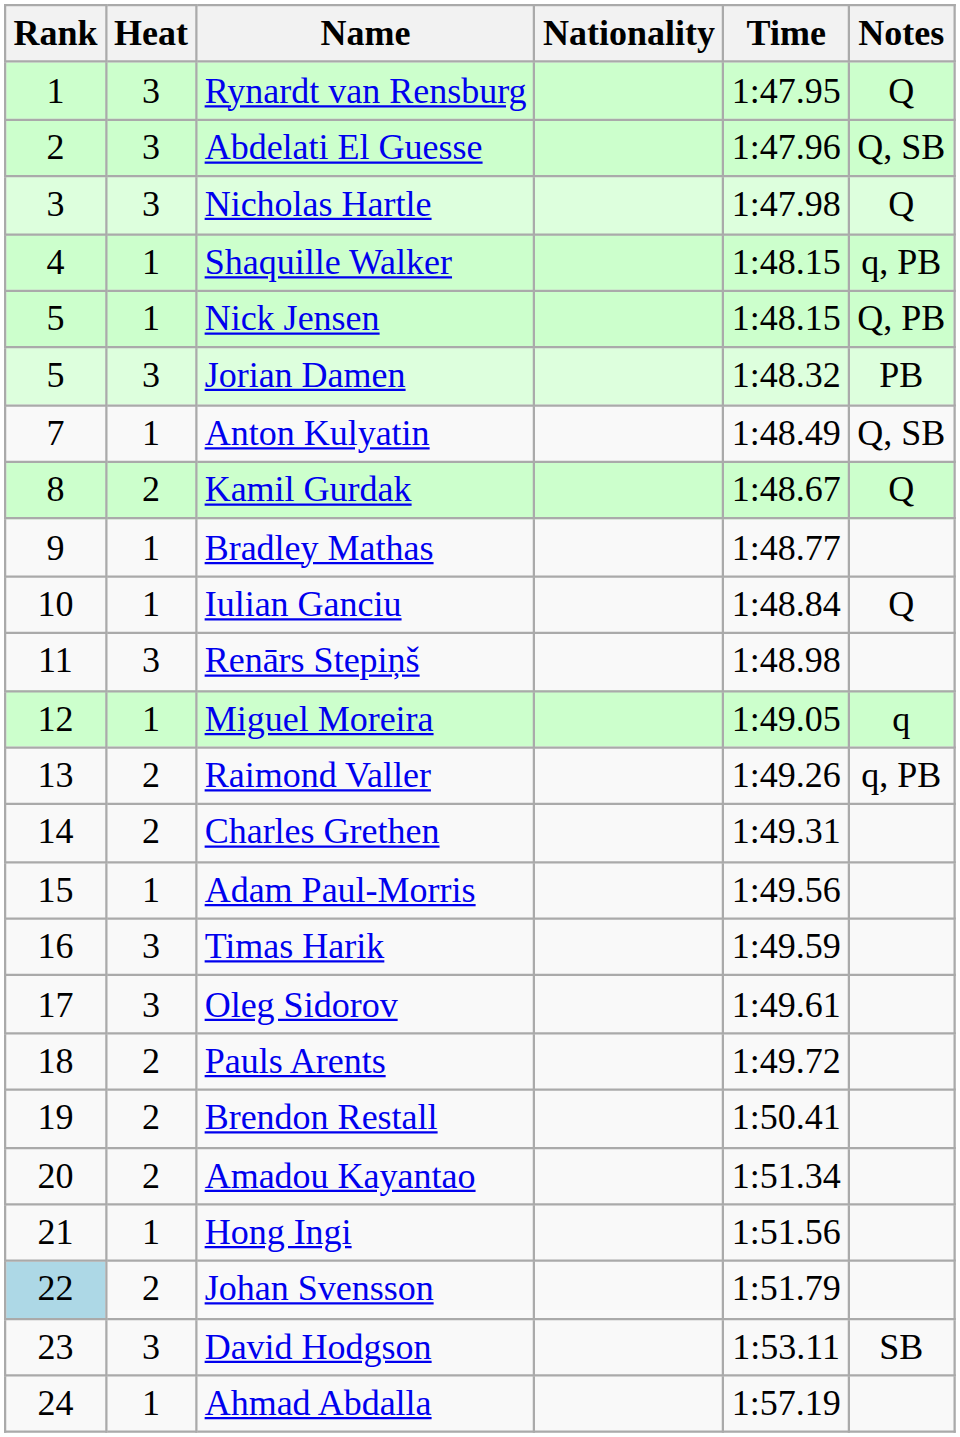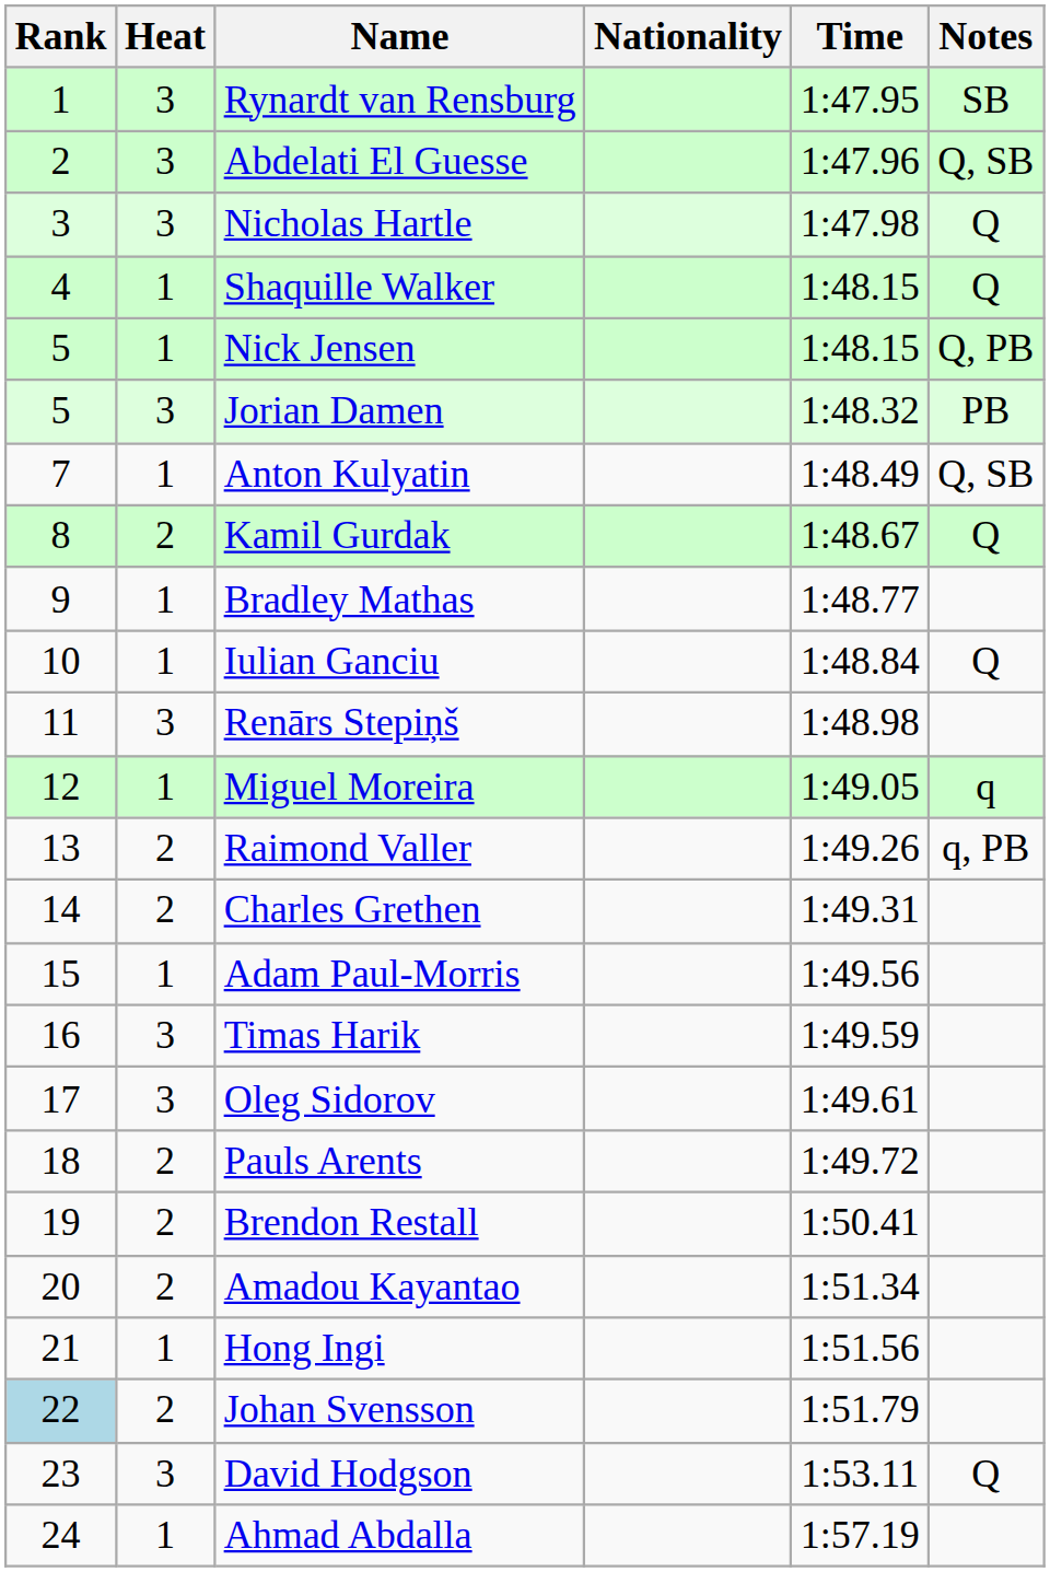Rynardt van Rensburg | Notes: Q -> SB
Shaquille Walker | Notes: q, PB -> Q
David Hodgson | Notes: SB -> Q
